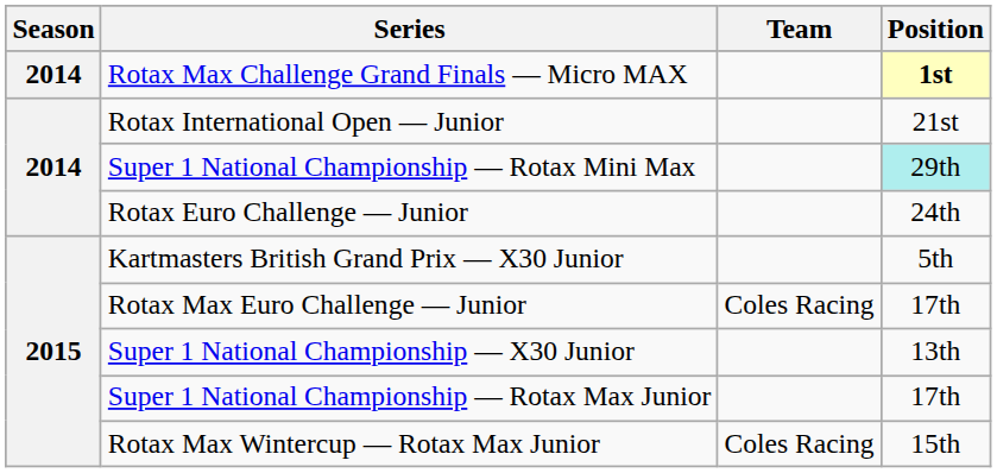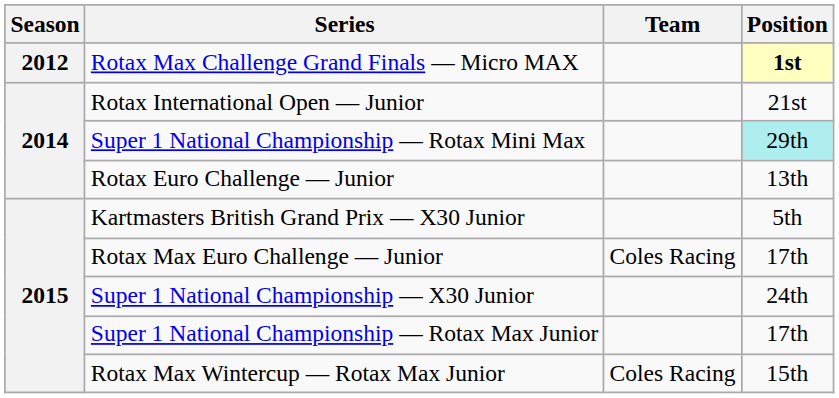Rotax Max Challenge Grand Finals — Micro MAX | Season: 2014 -> 2012
Rotax Euro Challenge — Junior | Position: 24th -> 13th
Super 1 National Championship — X30 Junior | Position: 13th -> 24th
